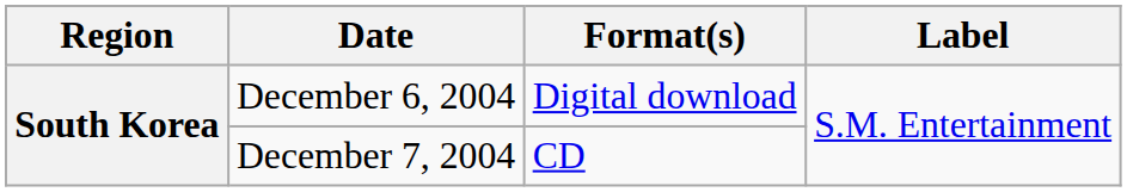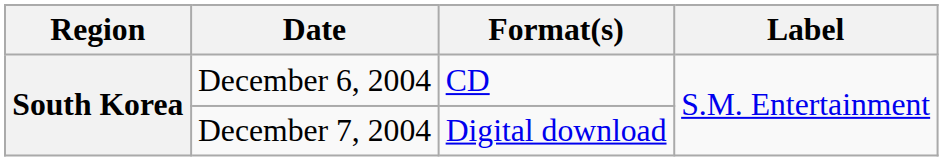December 6, 2004 | Format(s): Digital download -> CD
December 7, 2004 | Format(s): CD -> Digital download
